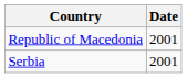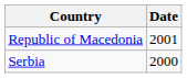Serbia | Date: 2001 -> 2000
